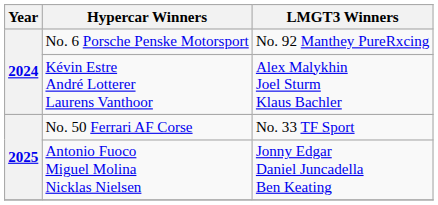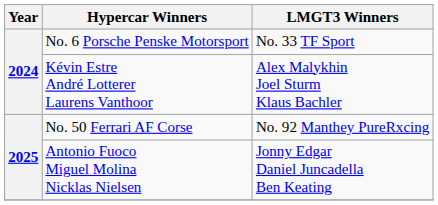No. 6 Porsche Penske Motorsport | LMGT3 Winners: No. 92 Manthey PureRxcing -> No. 33 TF Sport
No. 50 Ferrari AF Corse | LMGT3 Winners: No. 33 TF Sport -> No. 92 Manthey PureRxcing
